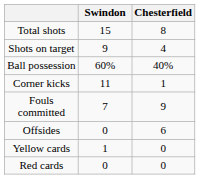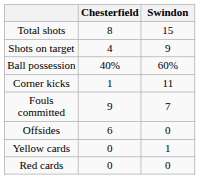columns swapped: Chesterfield <-> Swindon
